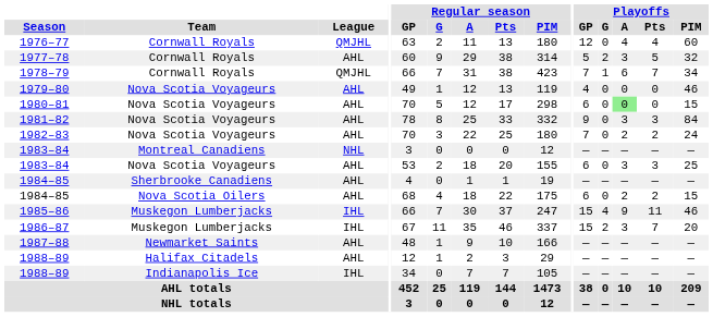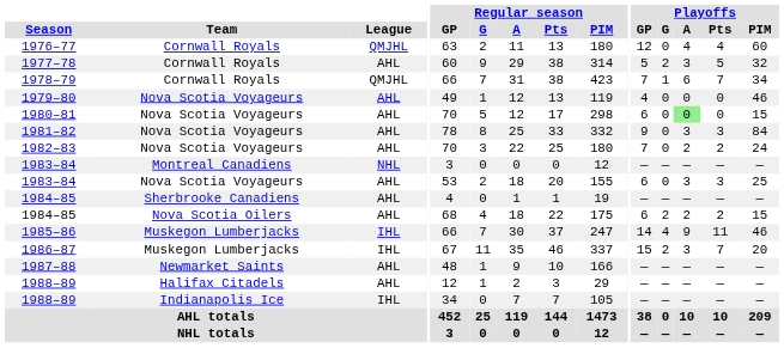1984–85 / Nova Scotia Oilers | Playoffs / G: 0 -> 2
1985–86 | Playoffs / GP: 15 -> 14
